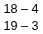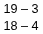rows swapped: 18 – 4 <-> 19 – 3
